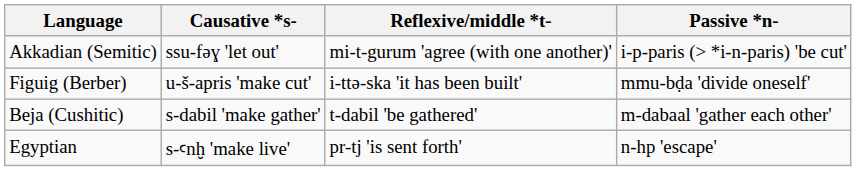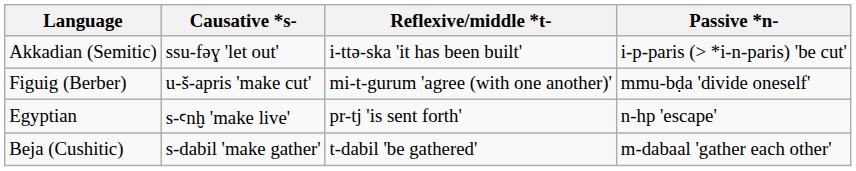Akkadian (Semitic) | Reflexive/middle *t-: mi-t-gurum 'agree (with one another)' -> i-ttə-ska 'it has been built'
Figuig (Berber) | Reflexive/middle *t-: i-ttə-ska 'it has been built' -> mi-t-gurum 'agree (with one another)'
rows swapped: Beja (Cushitic) <-> Egyptian
